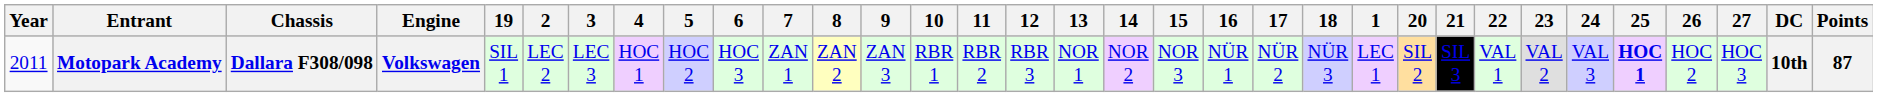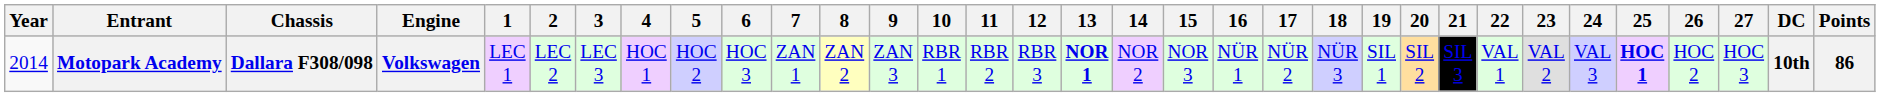columns swapped: 1 <-> 19
Motopark Academy | Year: 2011 -> 2014
Motopark Academy | 13: normal -> bold
Motopark Academy | Points: 87 -> 86
